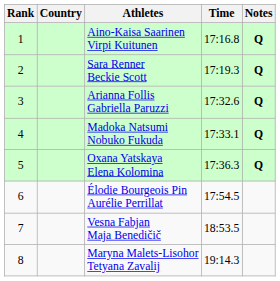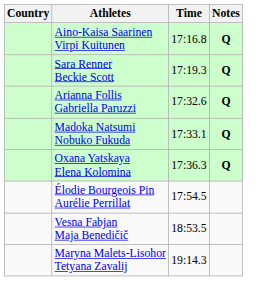- column: Rank | 1 | 2 | 3 | 4 | 5 | 6 | 7 | 8
